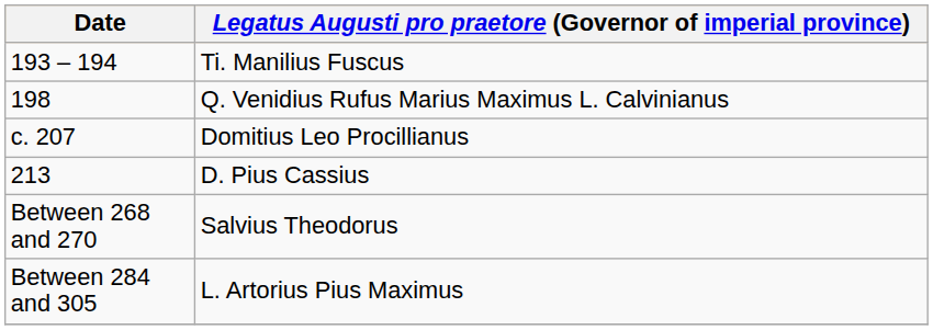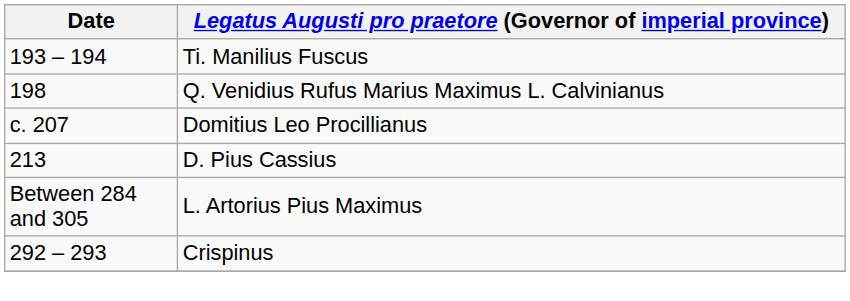- row: Between 268 and 270 | Salvius Theodorus
+ row: 292 – 293 | Crispinus
